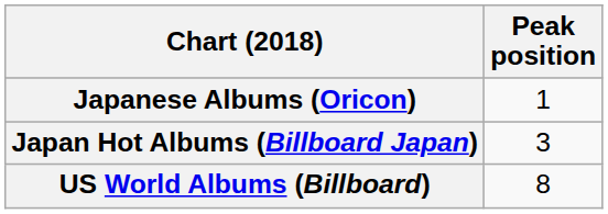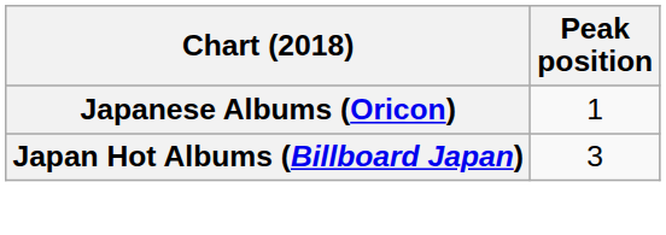- row: US World Albums (Billboard) | 8
